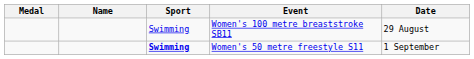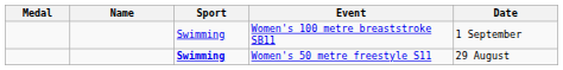Women's 100 metre breaststroke SB11 | Date: 29 August -> 1 September
Women's 50 metre freestyle S11 | Date: 1 September -> 29 August
